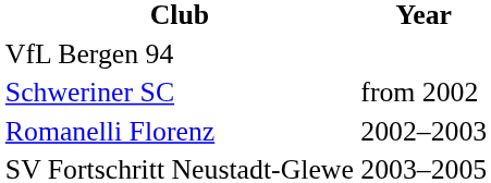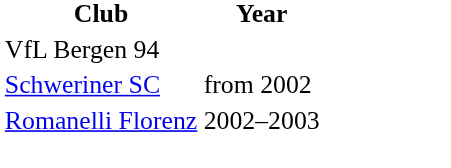- row: SV Fortschritt Neustadt-Glewe | 2003–2005
